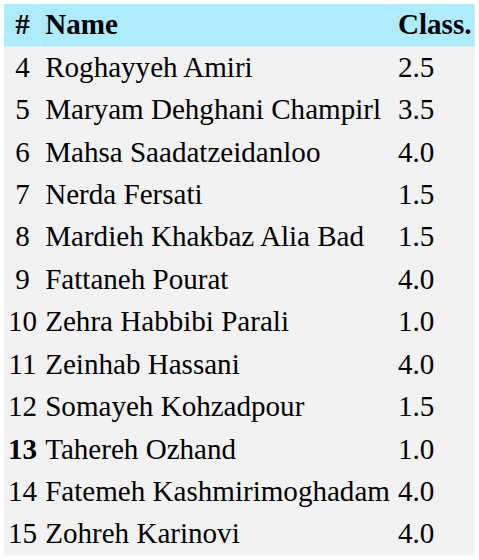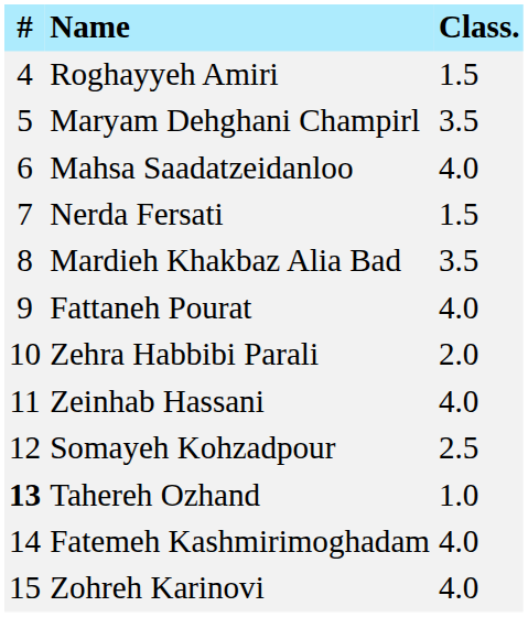Roghayyeh Amiri | Class.: 2.5 -> 1.5
Mardieh Khakbaz Alia Bad | Class.: 1.5 -> 3.5
Zehra Habbibi Parali | Class.: 1.0 -> 2.0
Somayeh Kohzadpour | Class.: 1.5 -> 2.5
